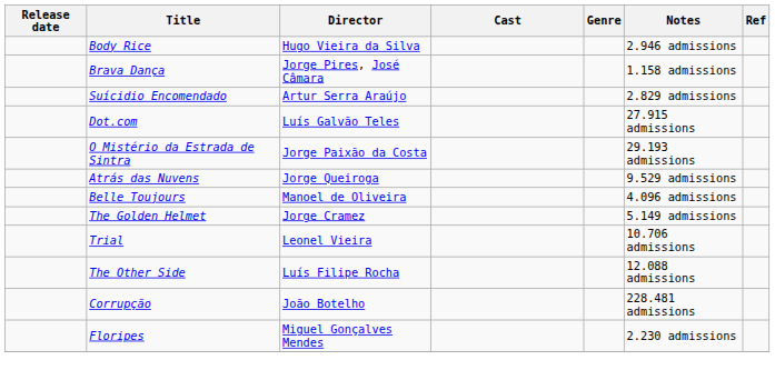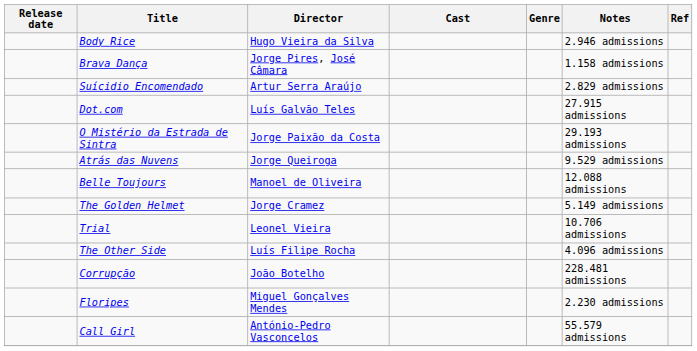Belle Toujours | Notes: 4.096 admissions -> 12.088 admissions
The Other Side | Notes: 12.088 admissions -> 4.096 admissions
+ row: Call Girl | António-Pedro Vasconcelos | 55.579 admissions
